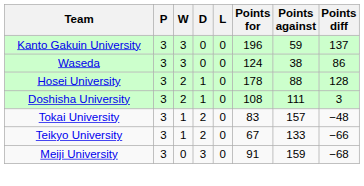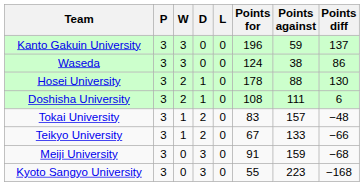Hosei University | Points diff: 128 -> 130
Doshisha University | Points diff: 3 -> 6
+ row: Kyoto Sangyo University | 3 | 0 | 3 | 0 | 55 | 223 | −168
